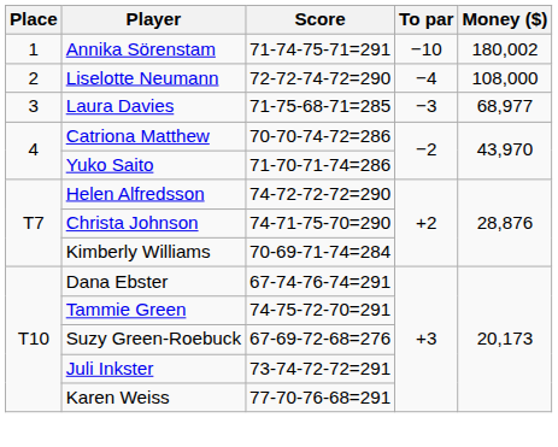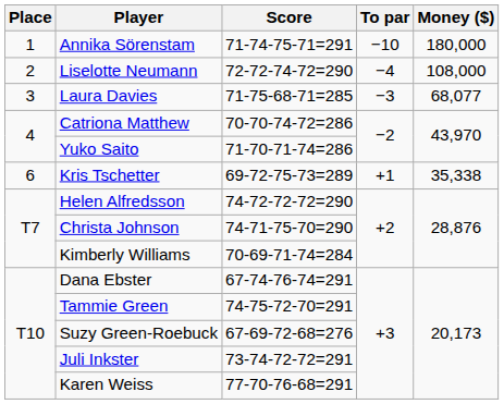Annika Sörenstam | Money ($): 180,002 -> 180,000
Laura Davies | Money ($): 68,977 -> 68,077
+ row: 6 | Kris Tschetter | 69-72-75-73=289 | +1 | 35,338
